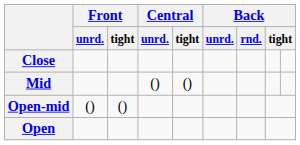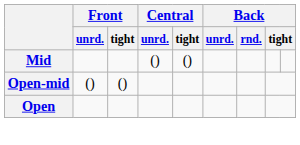- row: Close
